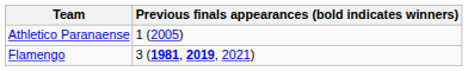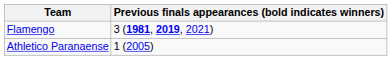rows swapped: Flamengo <-> Athletico Paranaense
